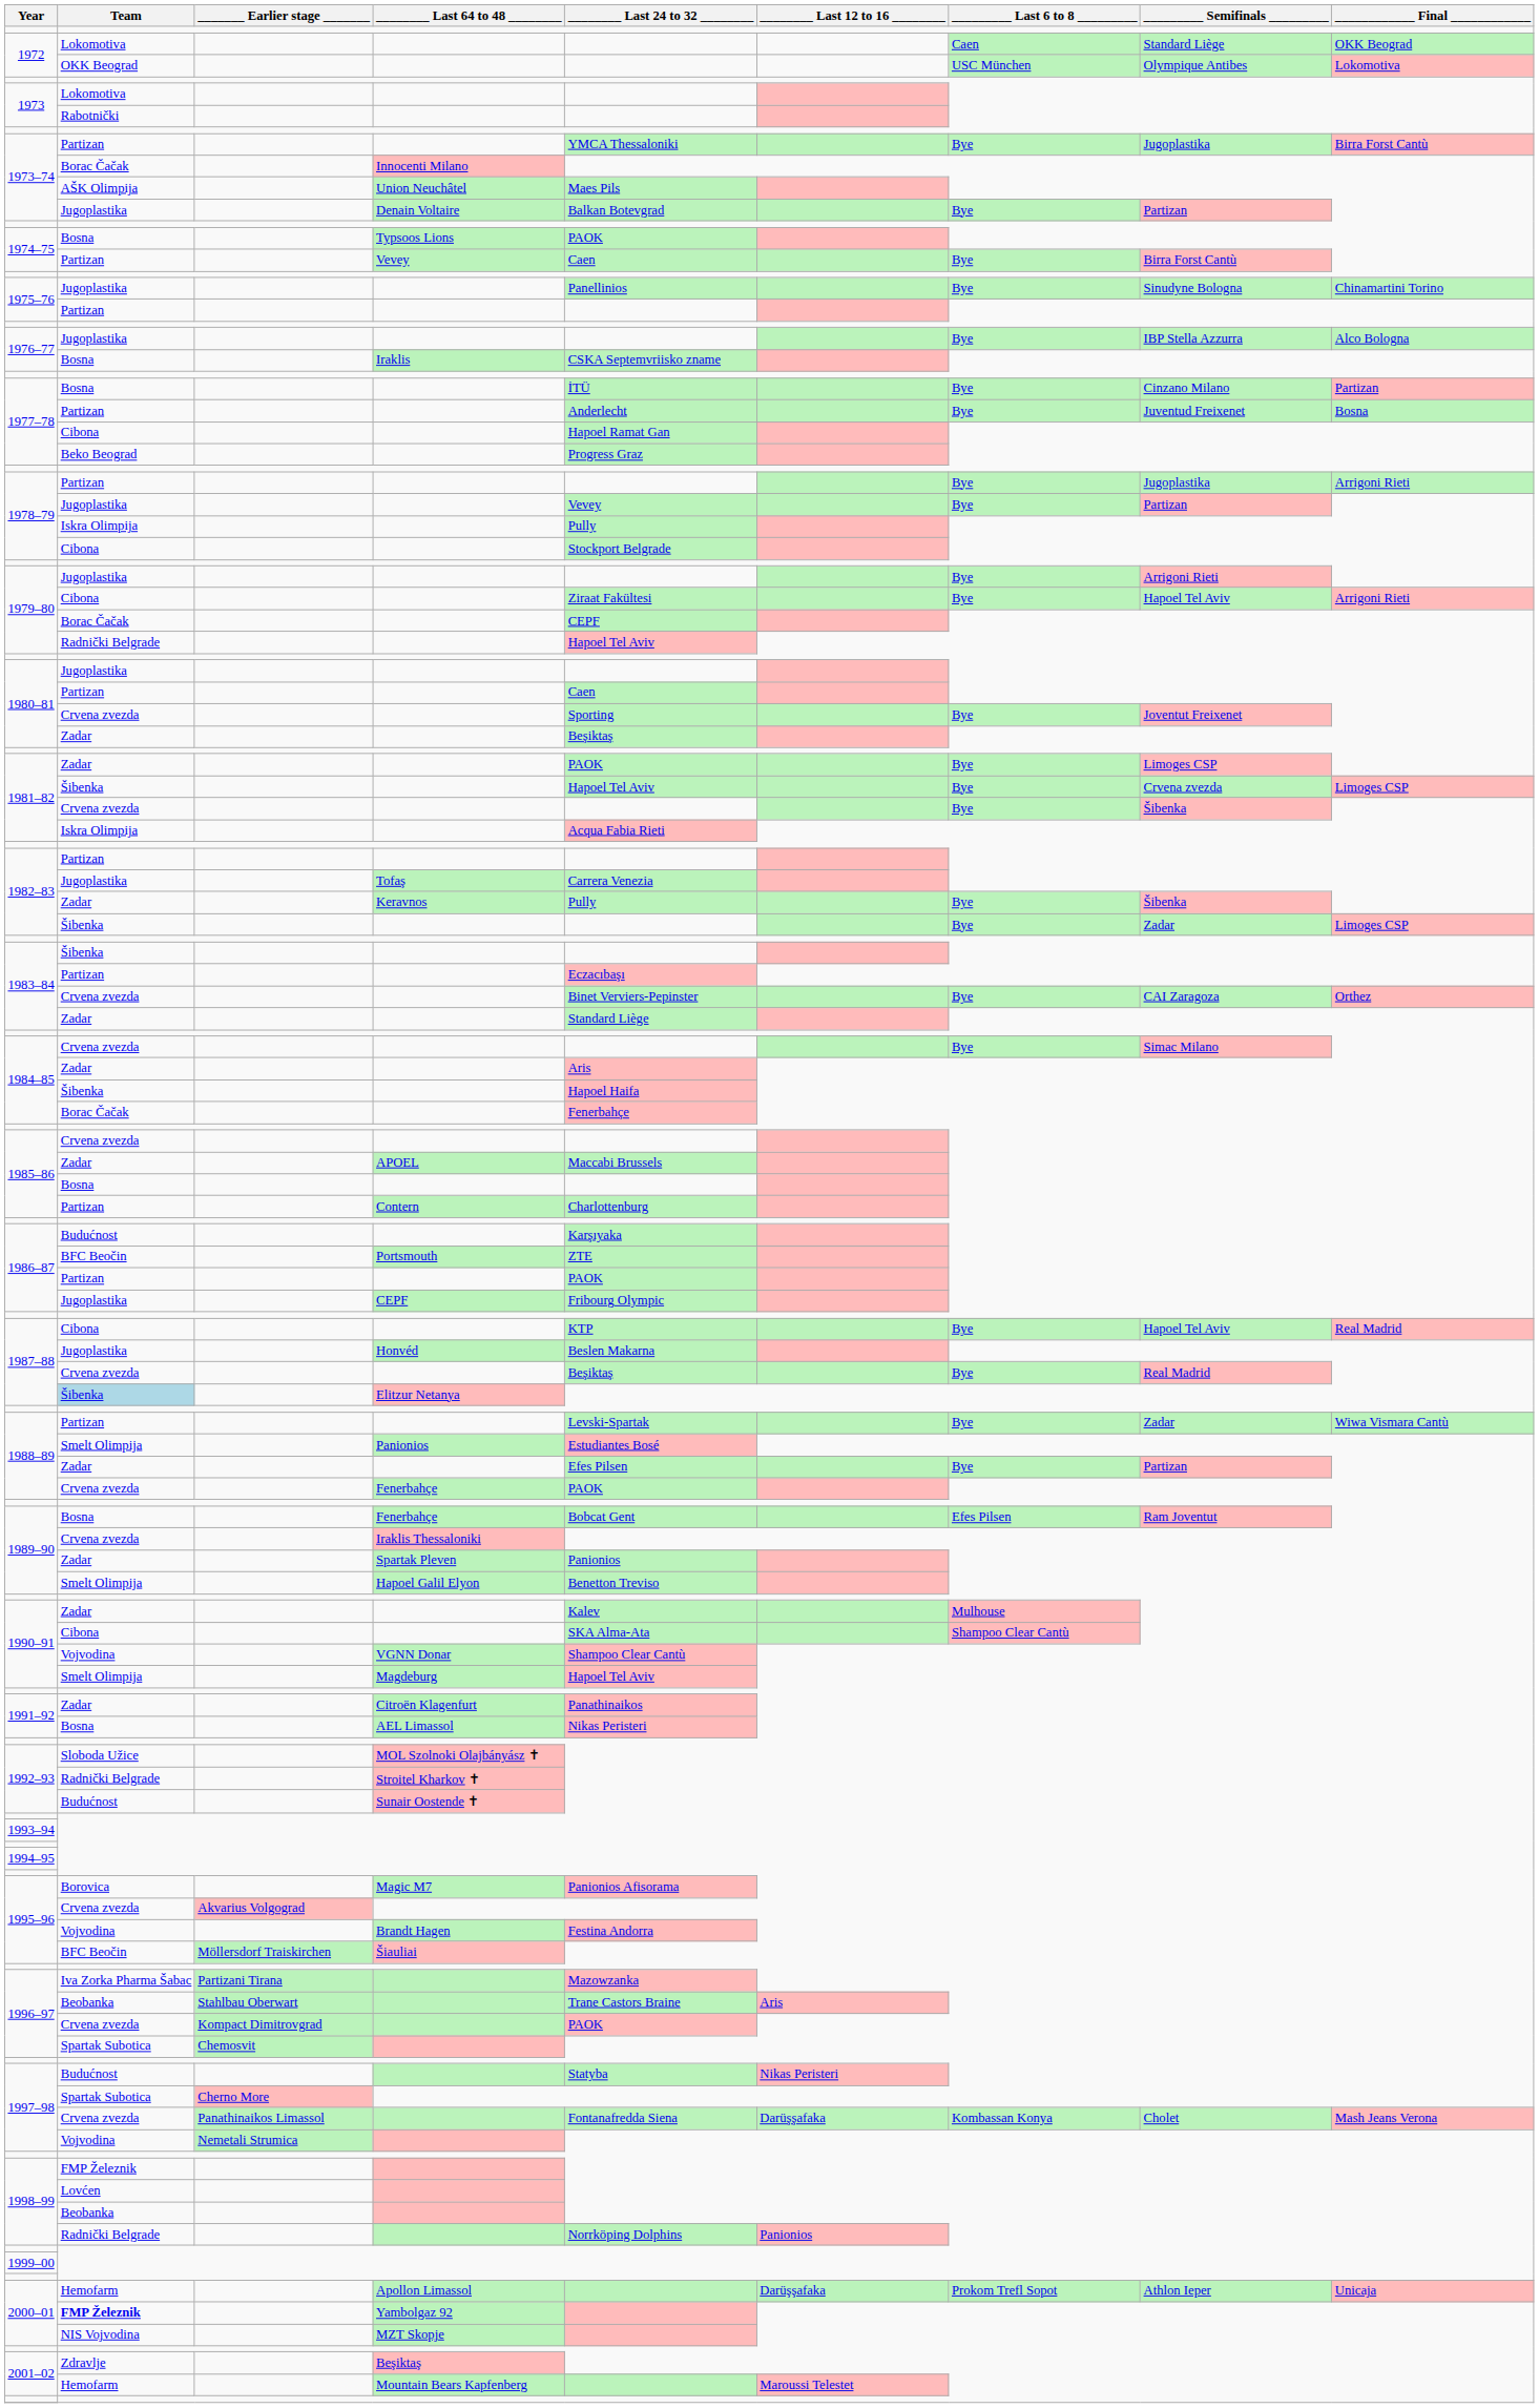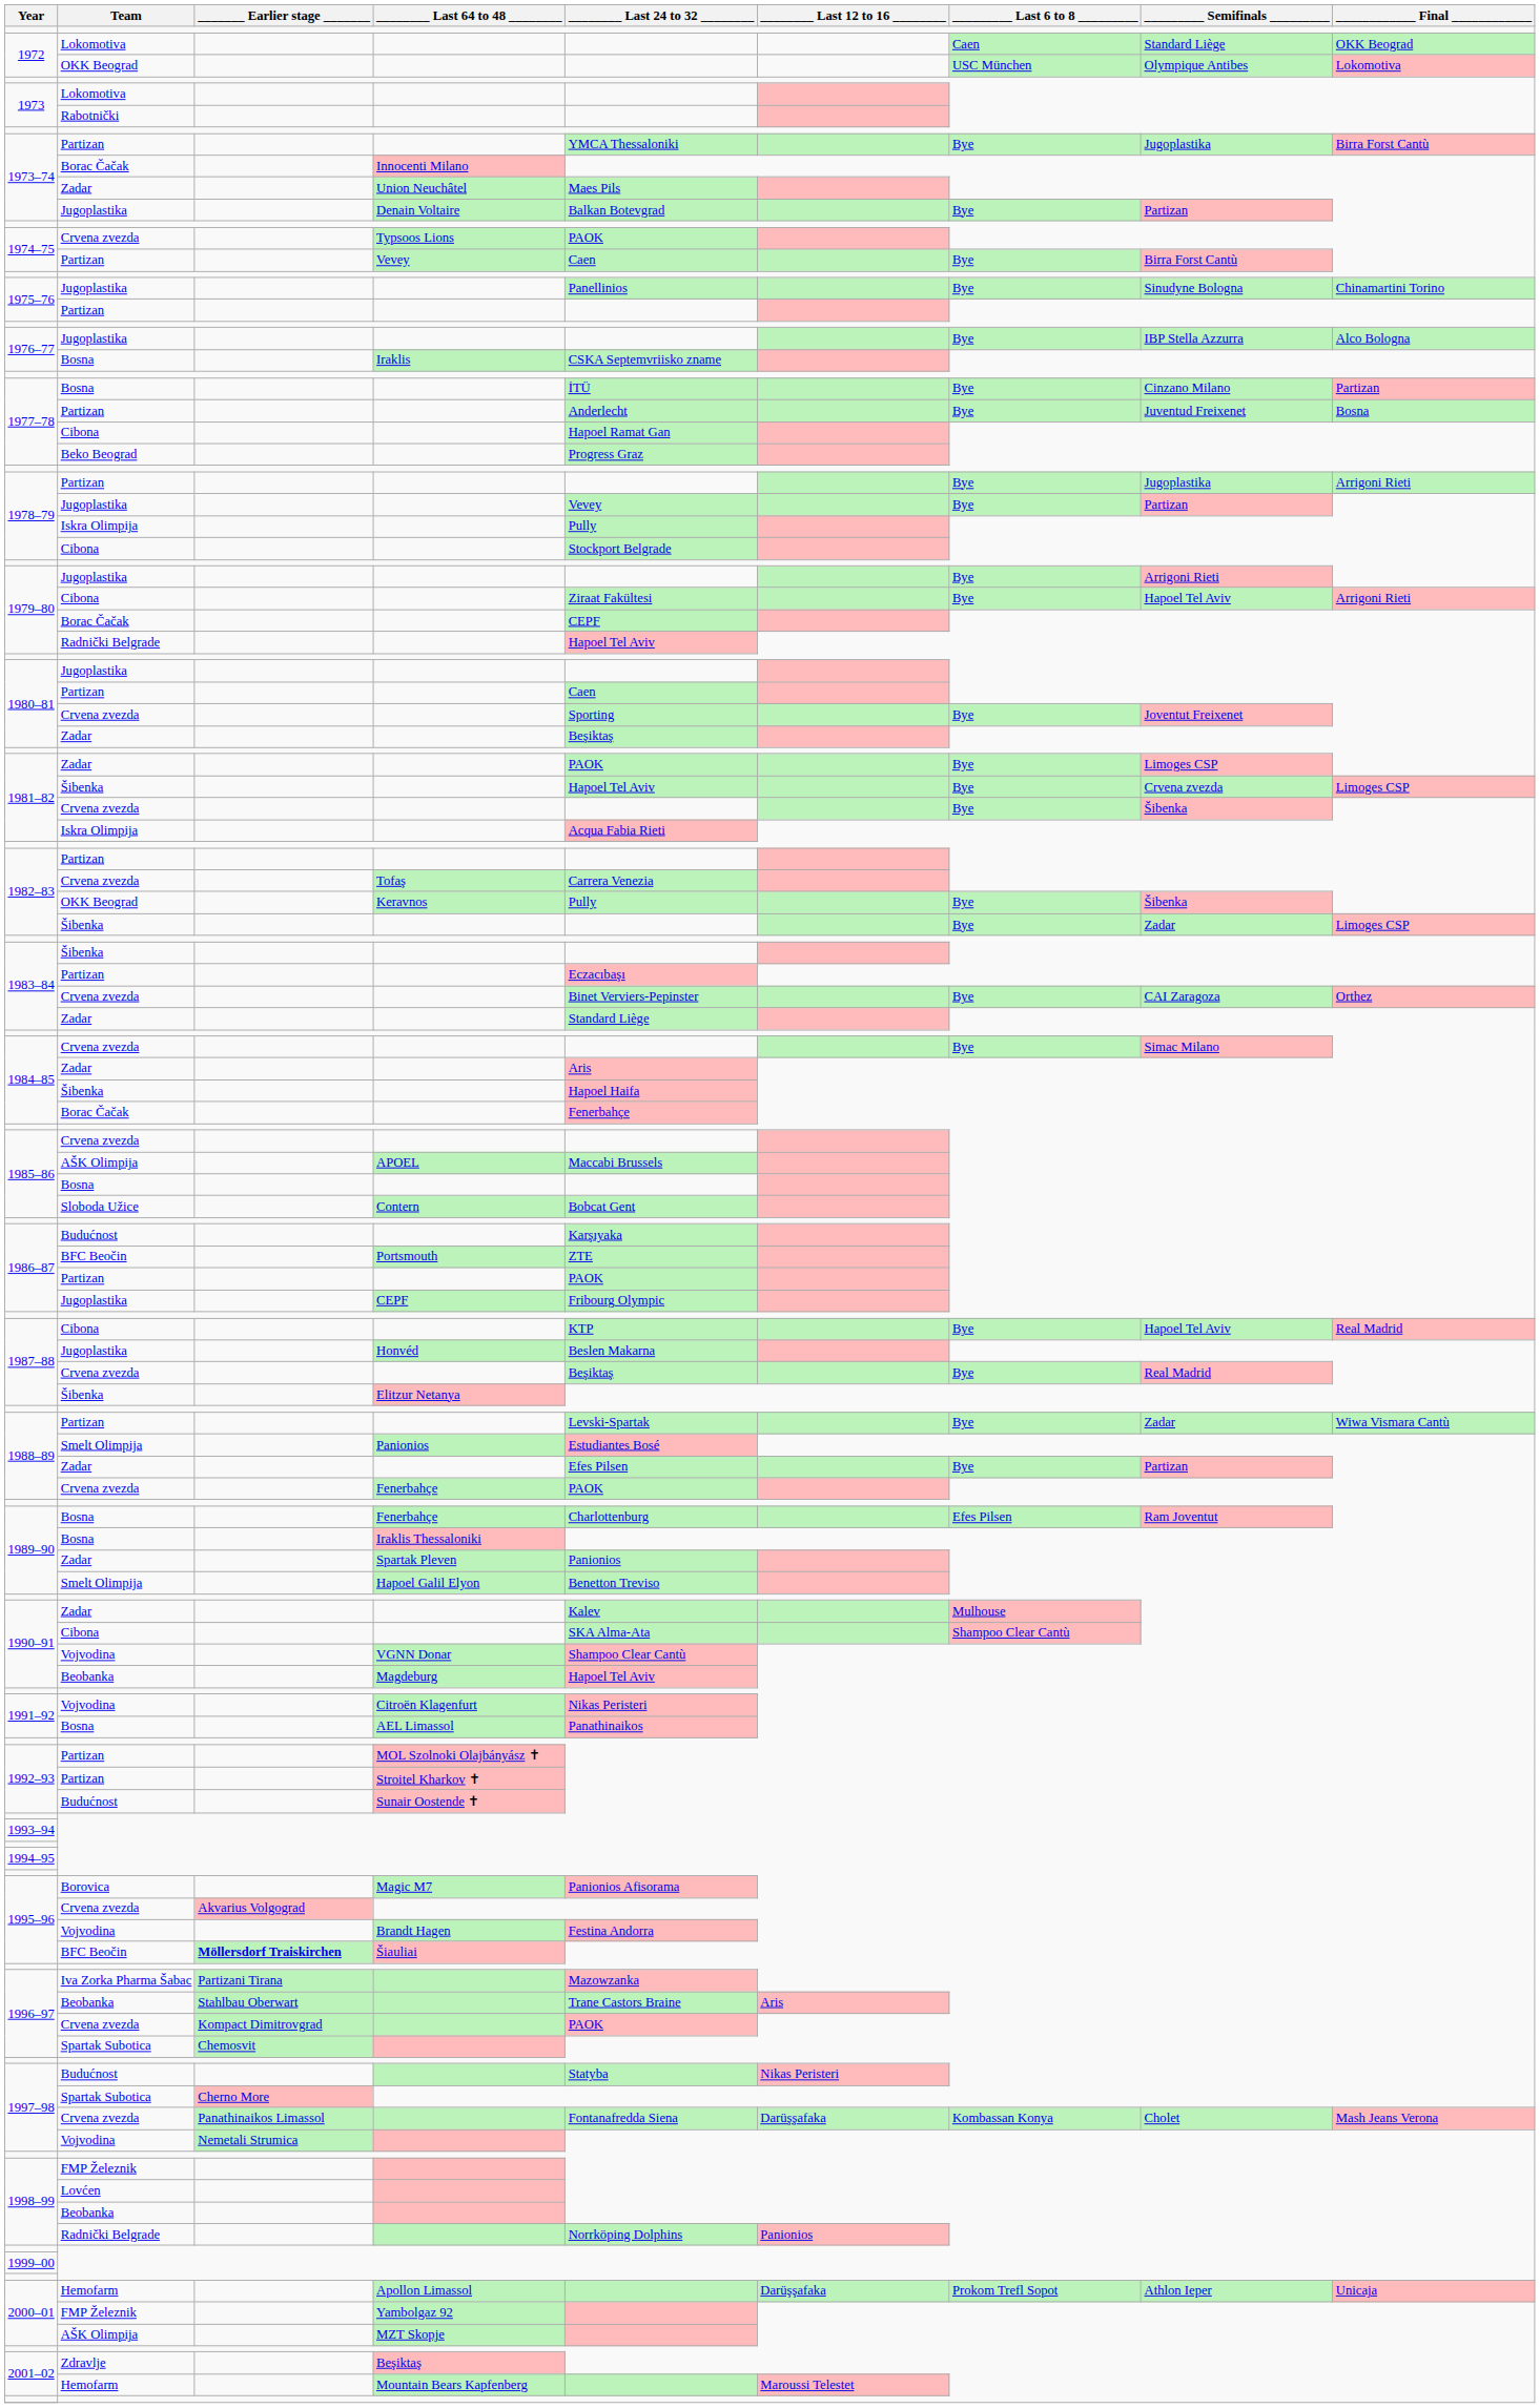Union Neuchâtel | Team: AŠK Olimpija -> Zadar
Typsoos Lions | Team: Bosna -> Crvena zvezda
Tofaş | Team: Jugoplastika -> Crvena zvezda
Keravnos | Team: Zadar -> OKK Beograd
APOEL | Team: Zadar -> AŠK Olimpija
Contern | Team: Partizan -> Sloboda Užice
Contern | ________ Last 24 to 32 ________: Charlottenburg -> Bobcat Gent
Elitzur Netanya | Team: lightblue background -> no background
1989–90 / Fenerbahçe | ________ Last 24 to 32 ________: Bobcat Gent -> Charlottenburg
Iraklis Thessaloniki | Team: Crvena zvezda -> Bosna
Magdeburg | Team: Smelt Olimpija -> Beobanka
Citroën Klagenfurt | Team: Zadar -> Vojvodina
Citroën Klagenfurt | ________ Last 24 to 32 ________: Panathinaikos -> Nikas Peristeri
AEL Limassol | ________ Last 24 to 32 ________: Nikas Peristeri -> Panathinaikos
MOL Szolnoki Olajbányász ✝ | Team: Sloboda Užice -> Partizan
Stroitel Kharkov ✝ | Team: Radnički Belgrade -> Partizan
Šiauliai | _______ Earlier stage _______: normal -> bold
Yambolgaz 92 | Team: bold -> normal
MZT Skopje | Team: NIS Vojvodina -> AŠK Olimpija
